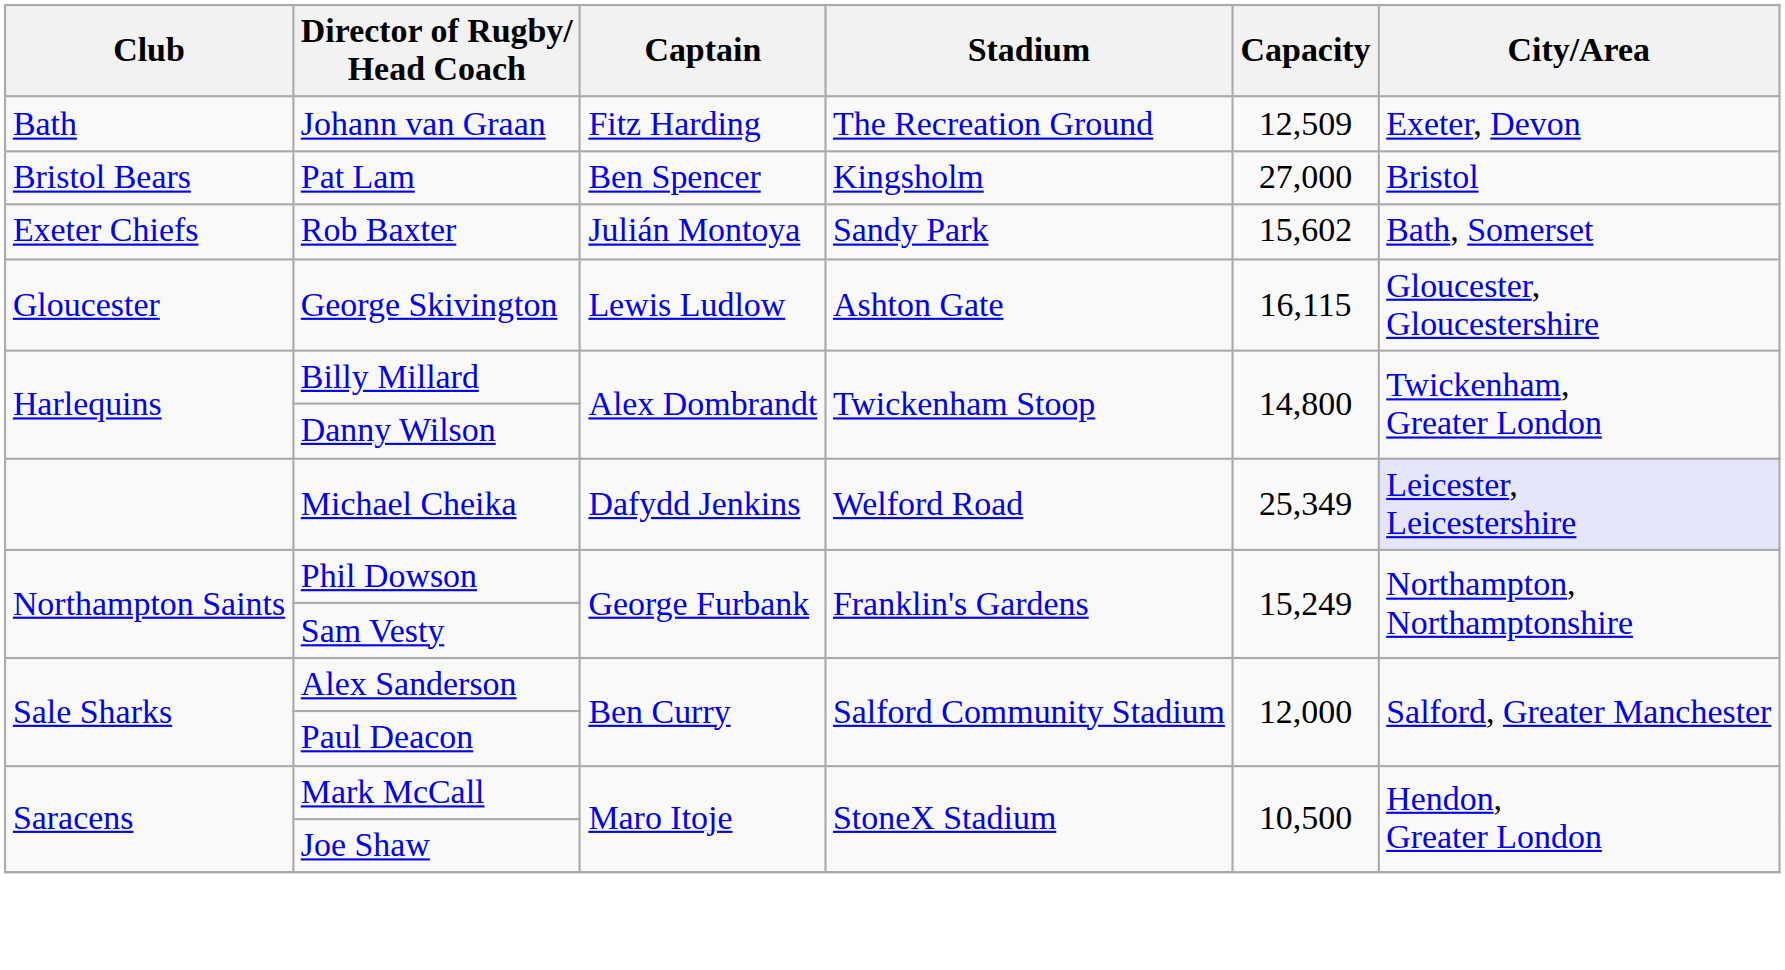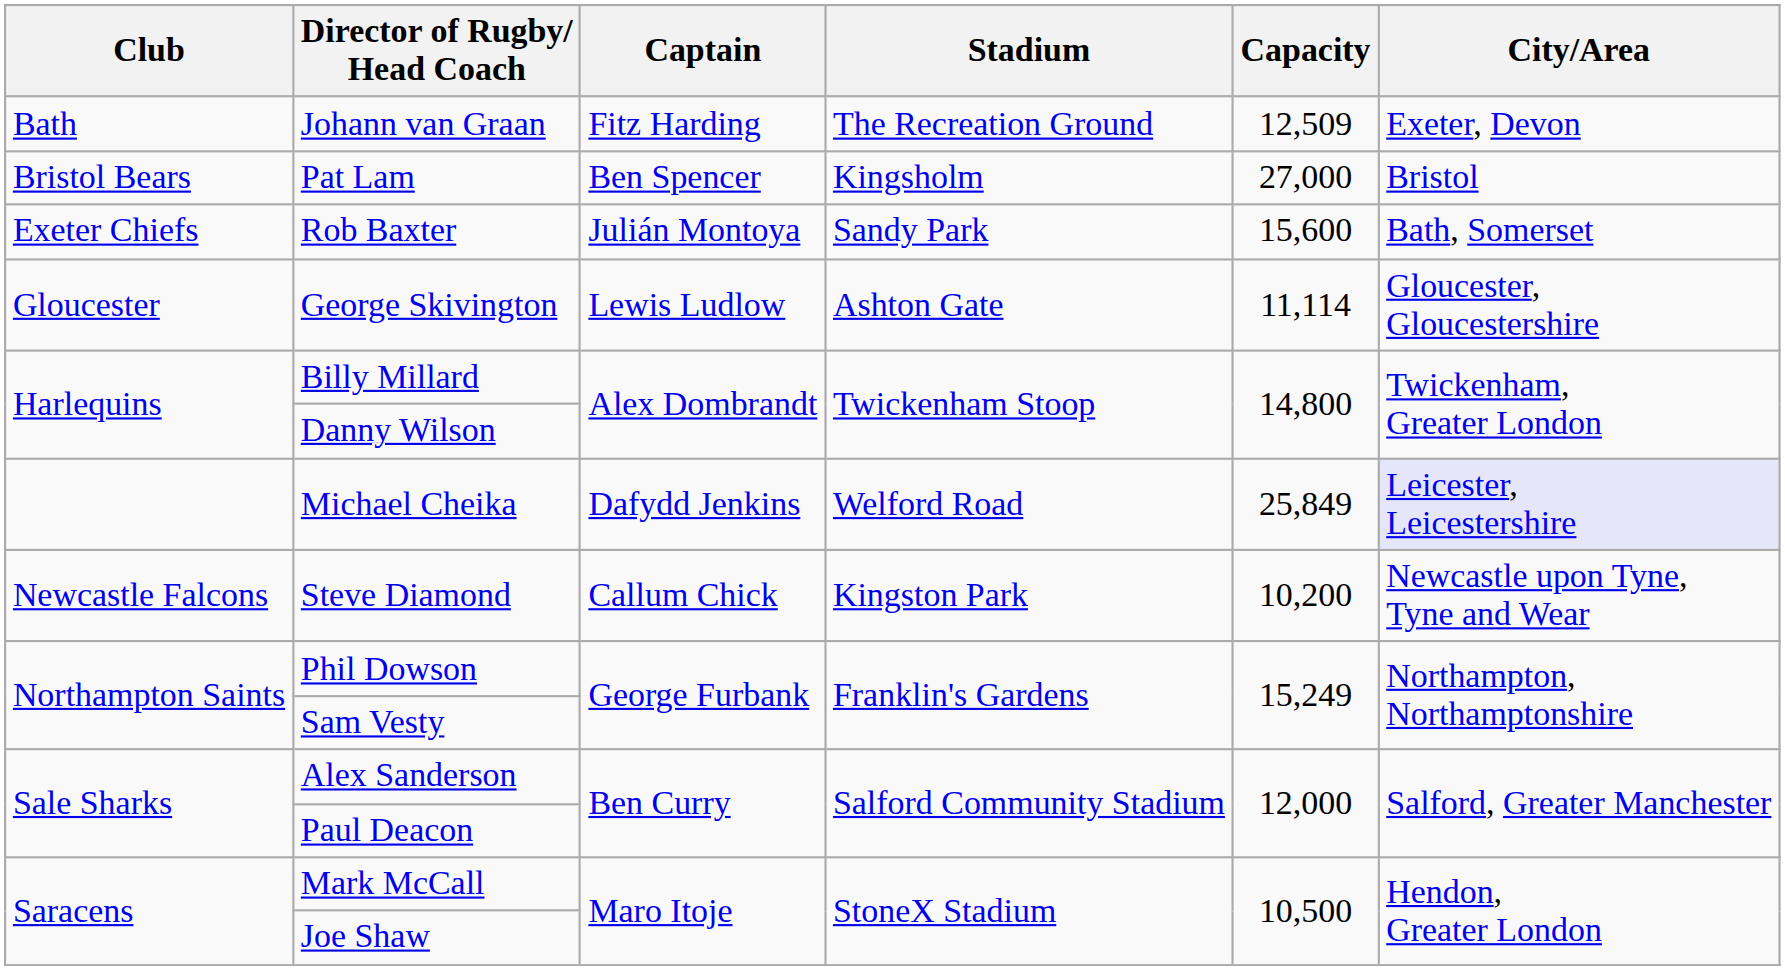Rob Baxter | Capacity: 15,602 -> 15,600
George Skivington | Capacity: 16,115 -> 11,114
Michael Cheika | Capacity: 25,349 -> 25,849
+ row: Newcastle Falcons | Steve Diamond | Callum Chick | Kingston Park | 10,200 | Newcastle upon Tyne, Tyne and Wear
